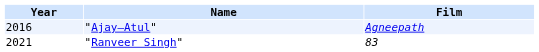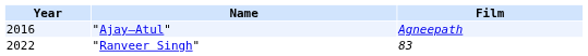"Ranveer Singh" | Year: 2021 -> 2022
